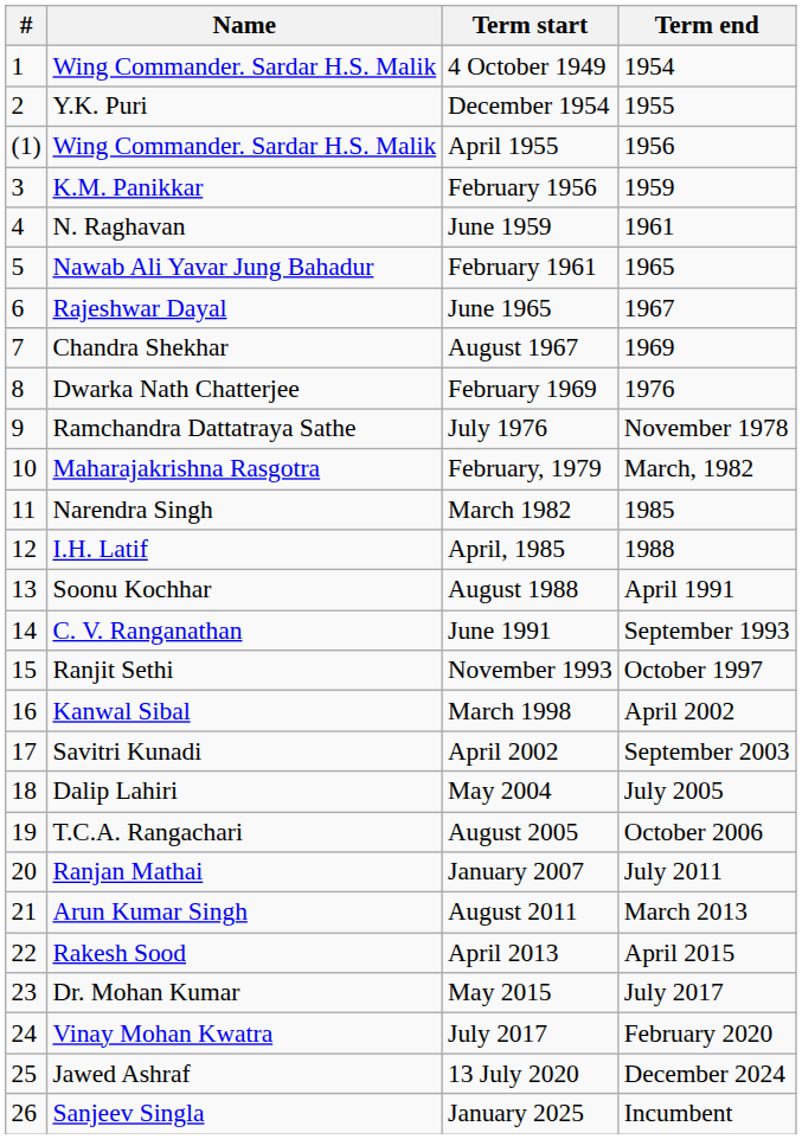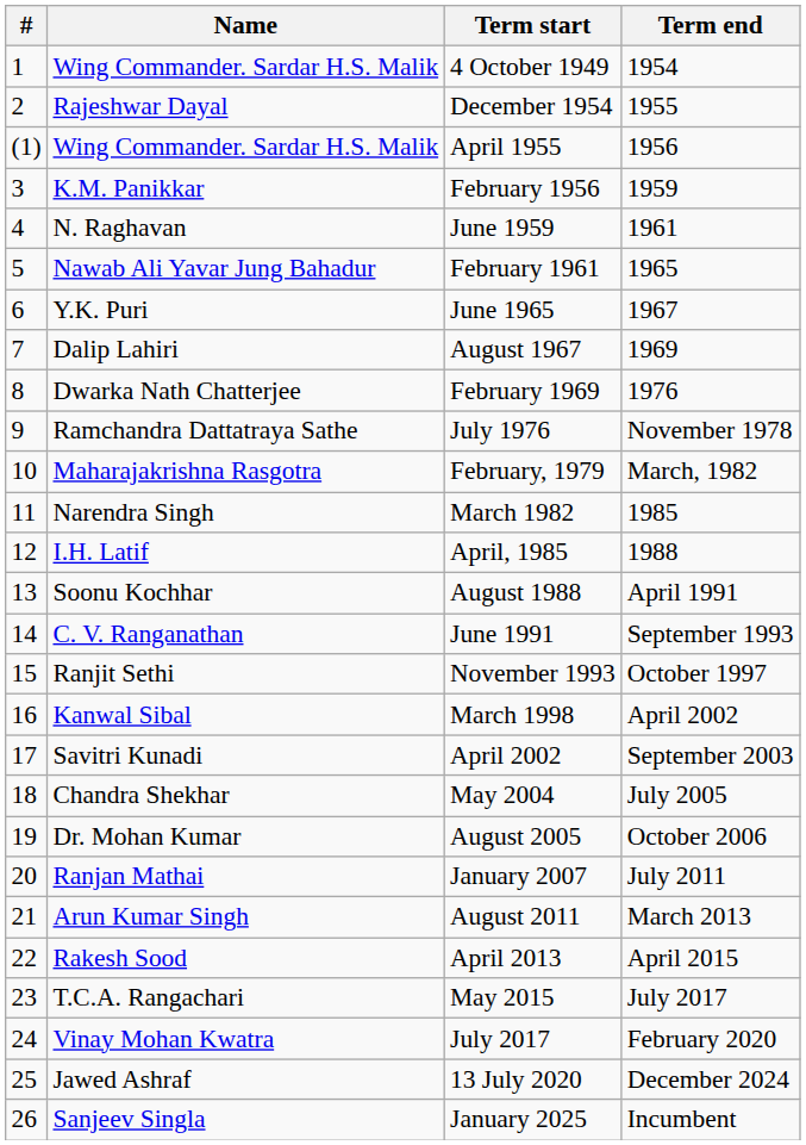December 1954 | Name: Y.K. Puri -> Rajeshwar Dayal
June 1965 | Name: Rajeshwar Dayal -> Y.K. Puri
August 1967 | Name: Chandra Shekhar -> Dalip Lahiri
May 2004 | Name: Dalip Lahiri -> Chandra Shekhar
August 2005 | Name: T.C.A. Rangachari -> Dr. Mohan Kumar
May 2015 | Name: Dr. Mohan Kumar -> T.C.A. Rangachari
